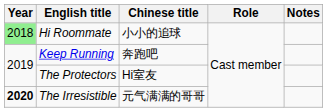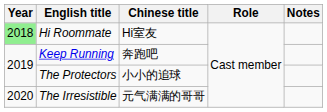Hi Roommate | Chinese title: 小小的追球 -> Hi室友
The Protectors | Chinese title: Hi室友 -> 小小的追球
The Irresistible | Year: bold -> normal
